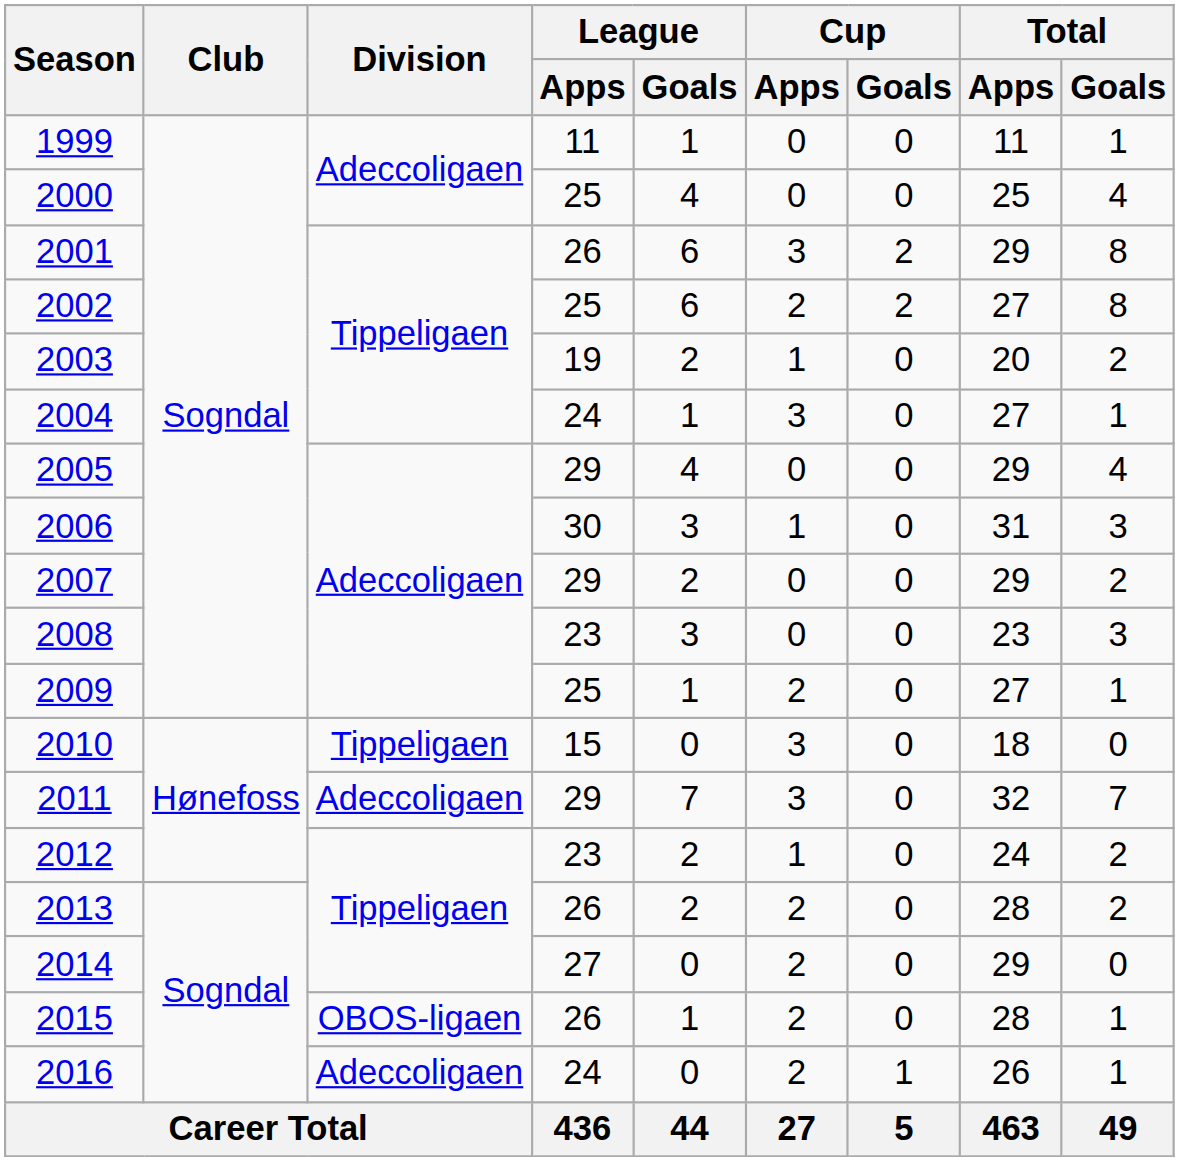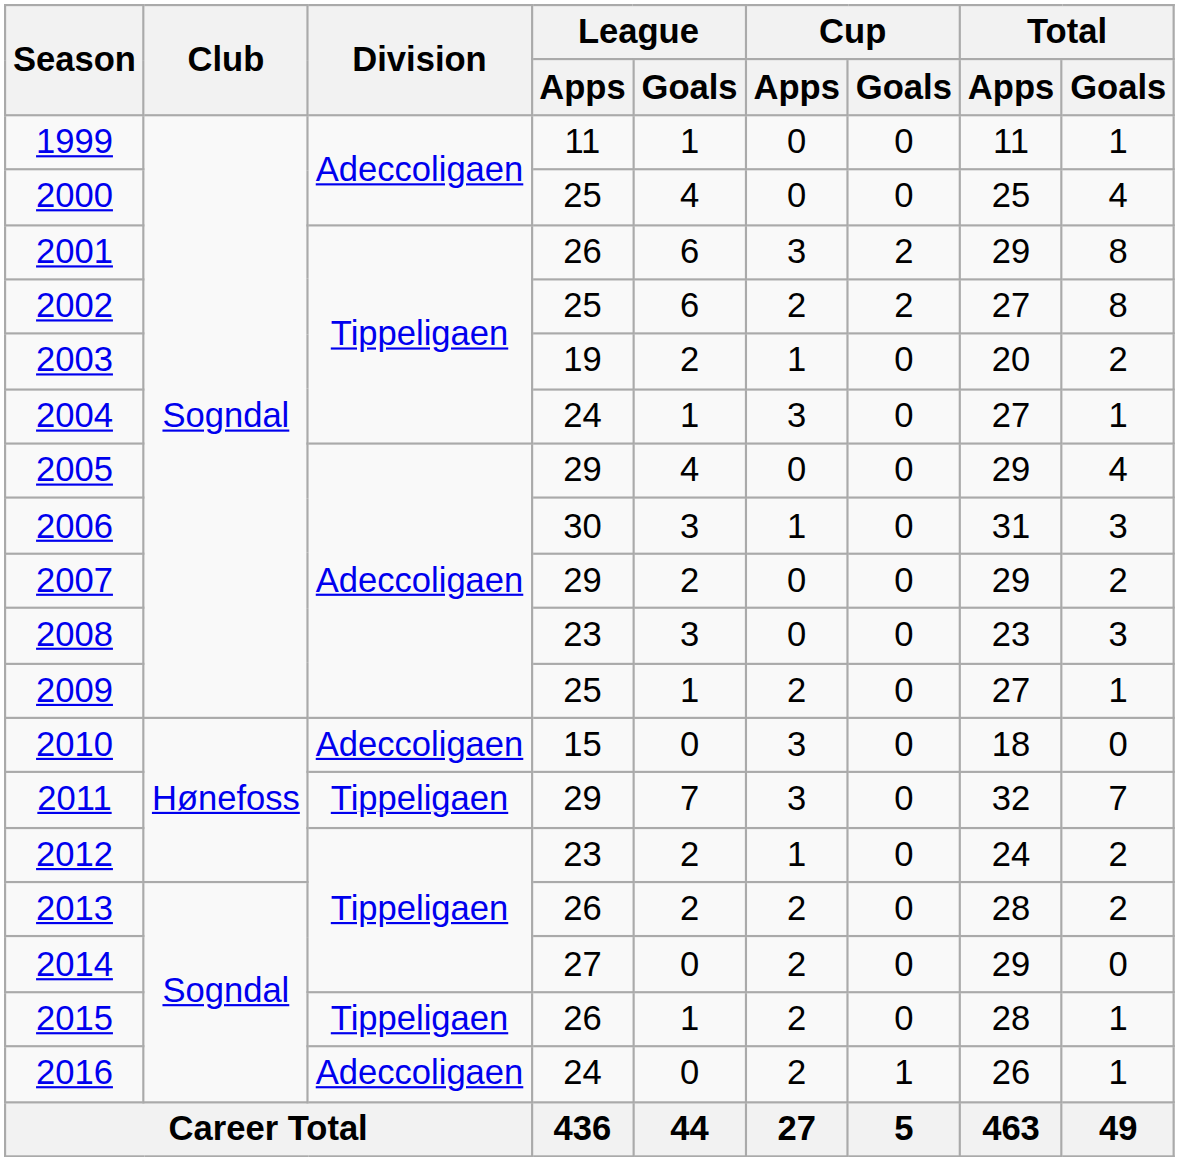2010 | Division: Tippeligaen -> Adeccoligaen
2011 | Division: Adeccoligaen -> Tippeligaen
2015 | Division: OBOS-ligaen -> Tippeligaen
